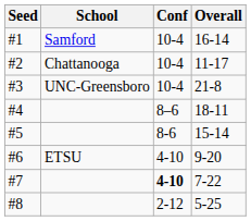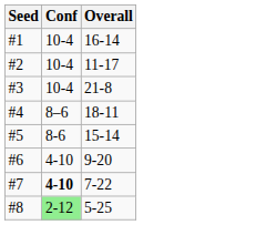- column: School | Samford | Chattanooga | UNC-Greensboro | ETSU
#8 | Conf: no background -> lightgreen background
